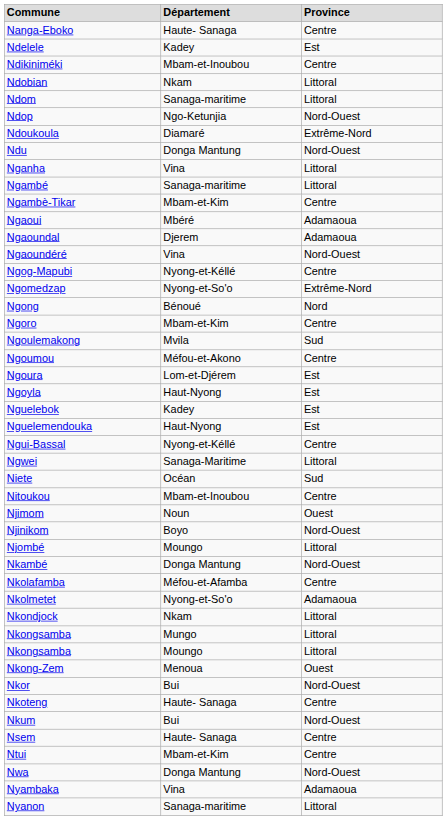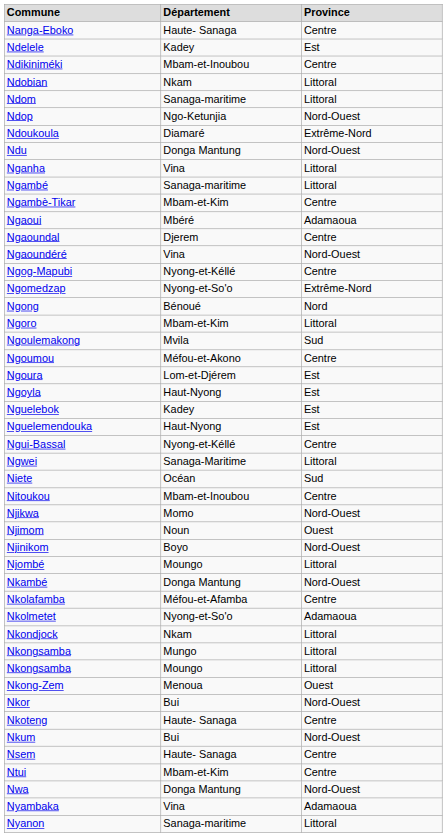Ngaoundal | Province: Adamaoua -> Centre
Ngoro | Province: Centre -> Littoral
+ row: Njikwa | Momo | Nord-Ouest
